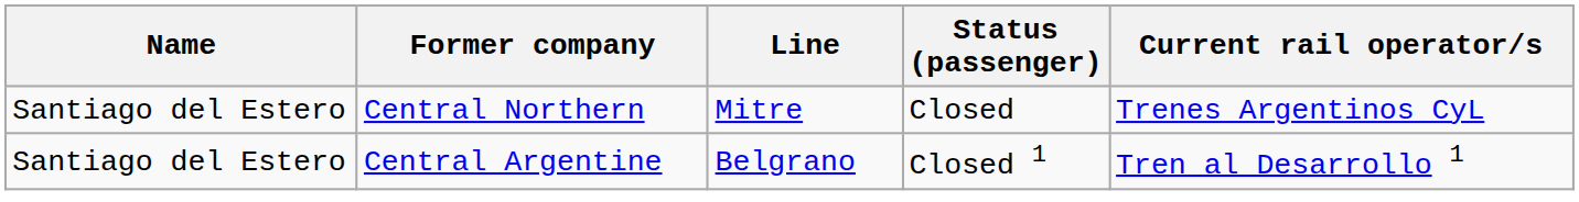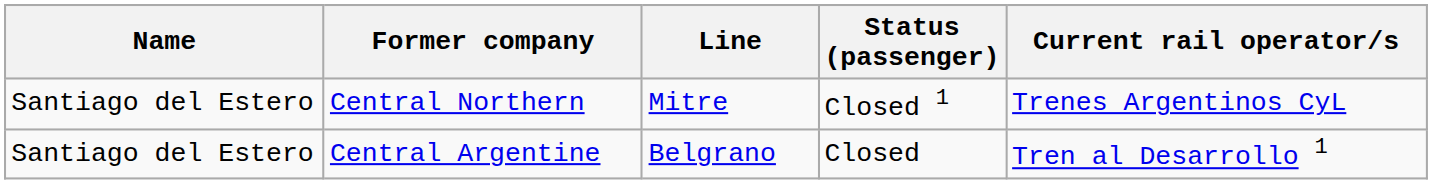Central Northern | Status (passenger): Closed -> Closed 1
Central Argentine | Status (passenger): Closed 1 -> Closed
